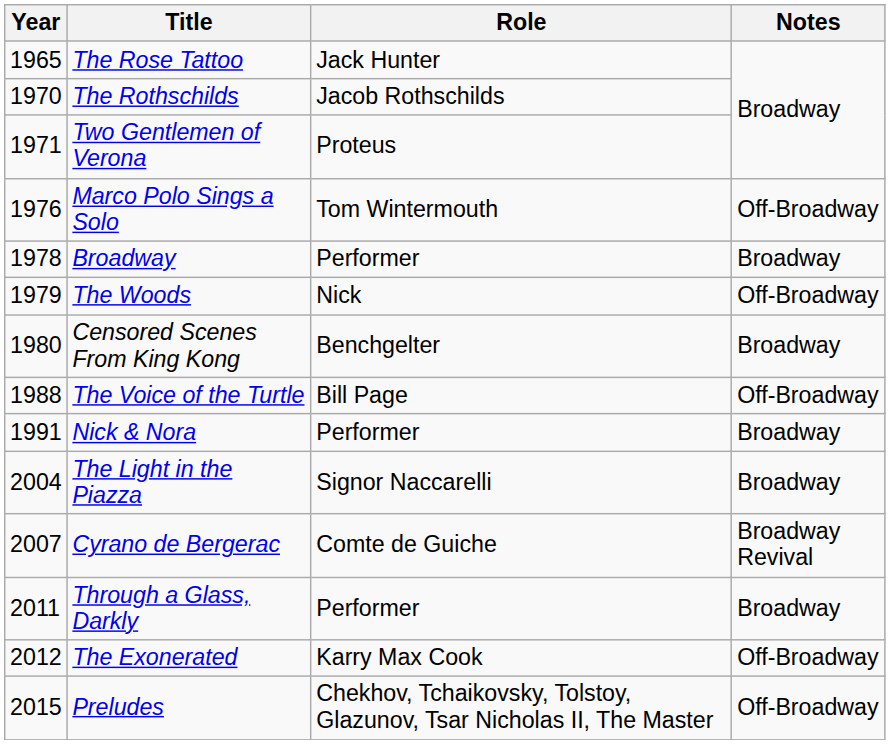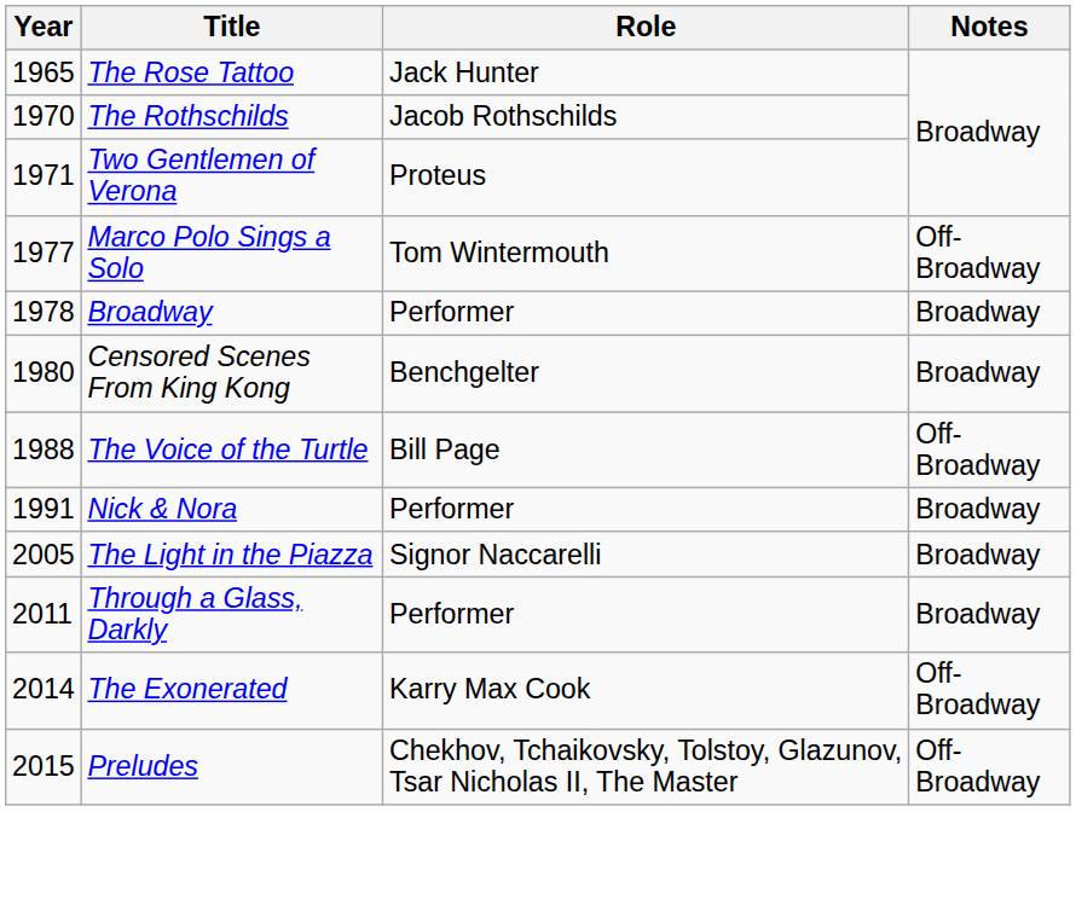Marco Polo Sings a Solo | Year: 1976 -> 1977
- row: 1979 | The Woods | Nick | Off-Broadway
The Light in the Piazza | Year: 2004 -> 2005
- row: 2007 | Cyrano de Bergerac | Comte de Guiche | Broadway Revival
The Exonerated | Year: 2012 -> 2014
